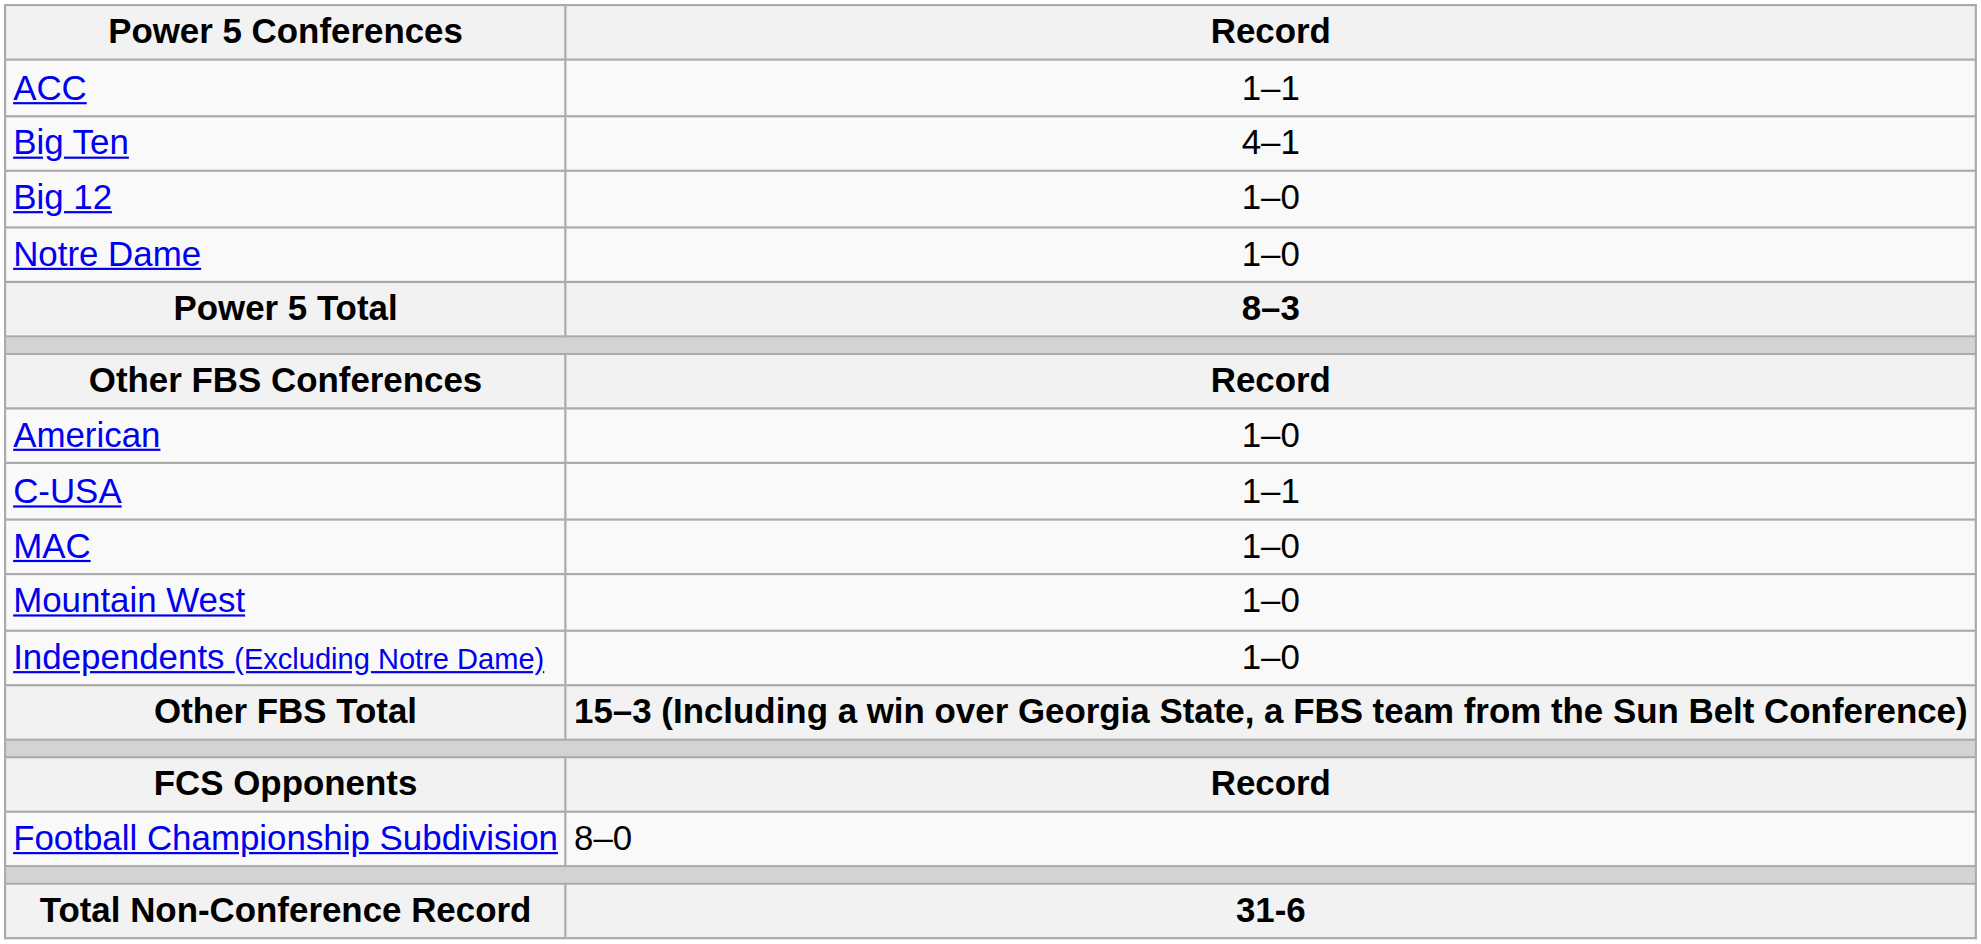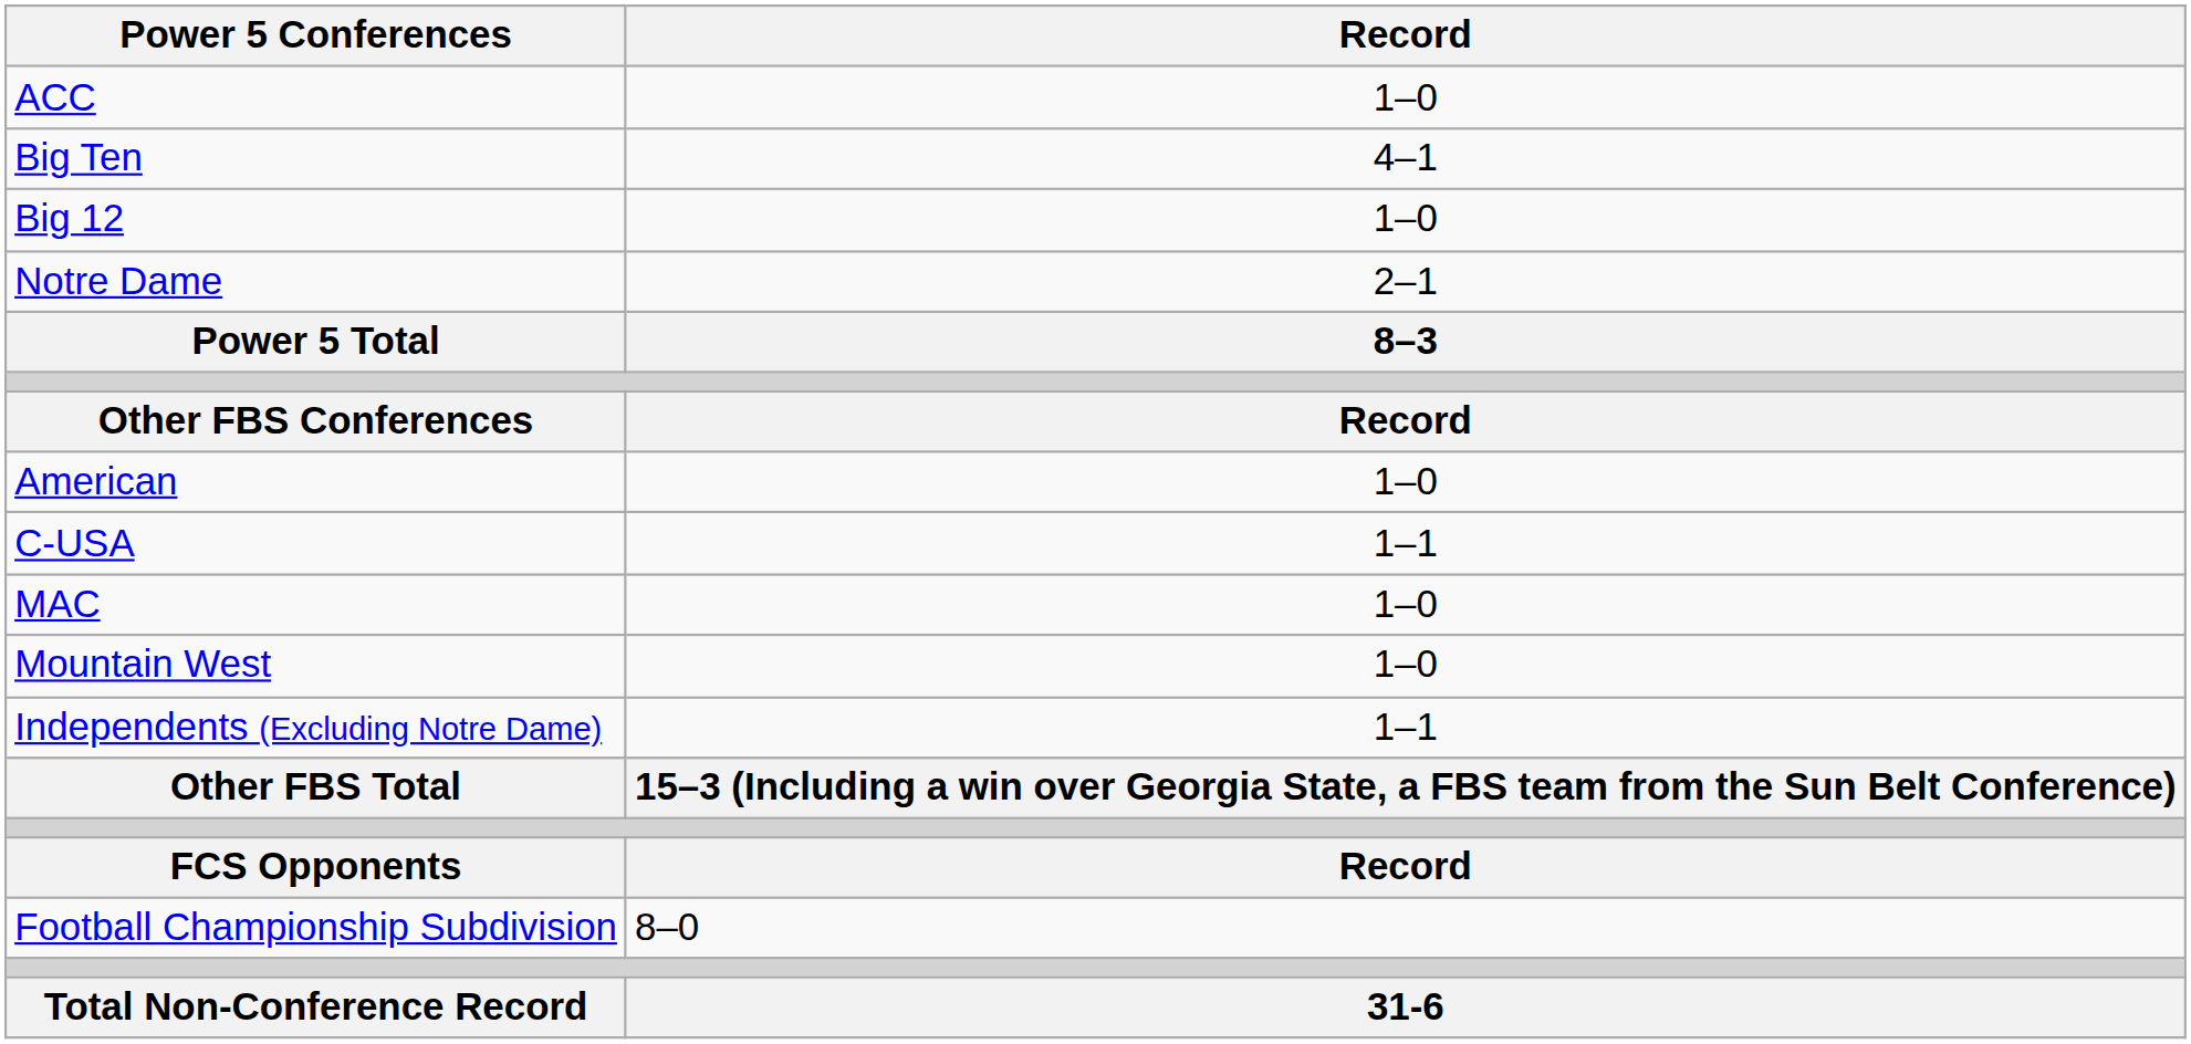ACC | Record: 1–1 -> 1–0
Notre Dame | Record: 1–0 -> 2–1
Independents (Excluding Notre Dame) | Record: 1–0 -> 1–1
